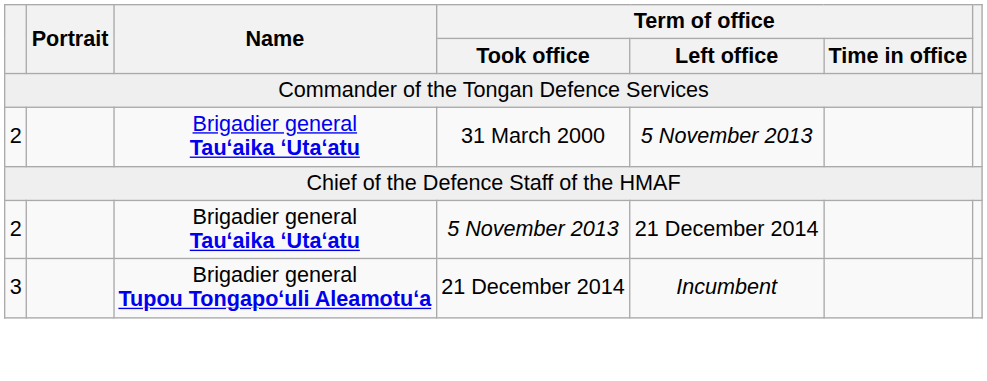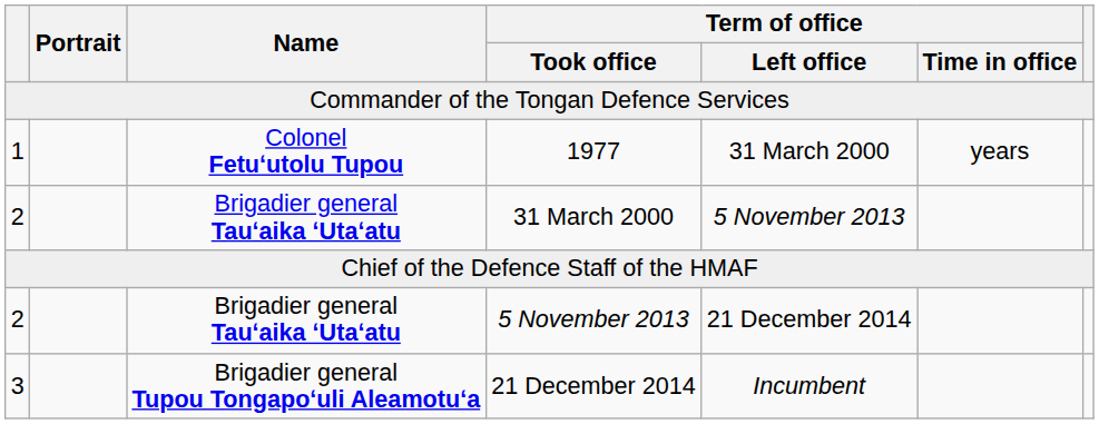+ row: 1 | Colonel Fetuʻutolu Tupou | 1977 | 31 March 2000 | years
